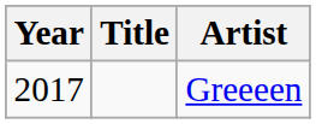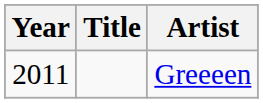Greeeen | Year: 2017 -> 2011
